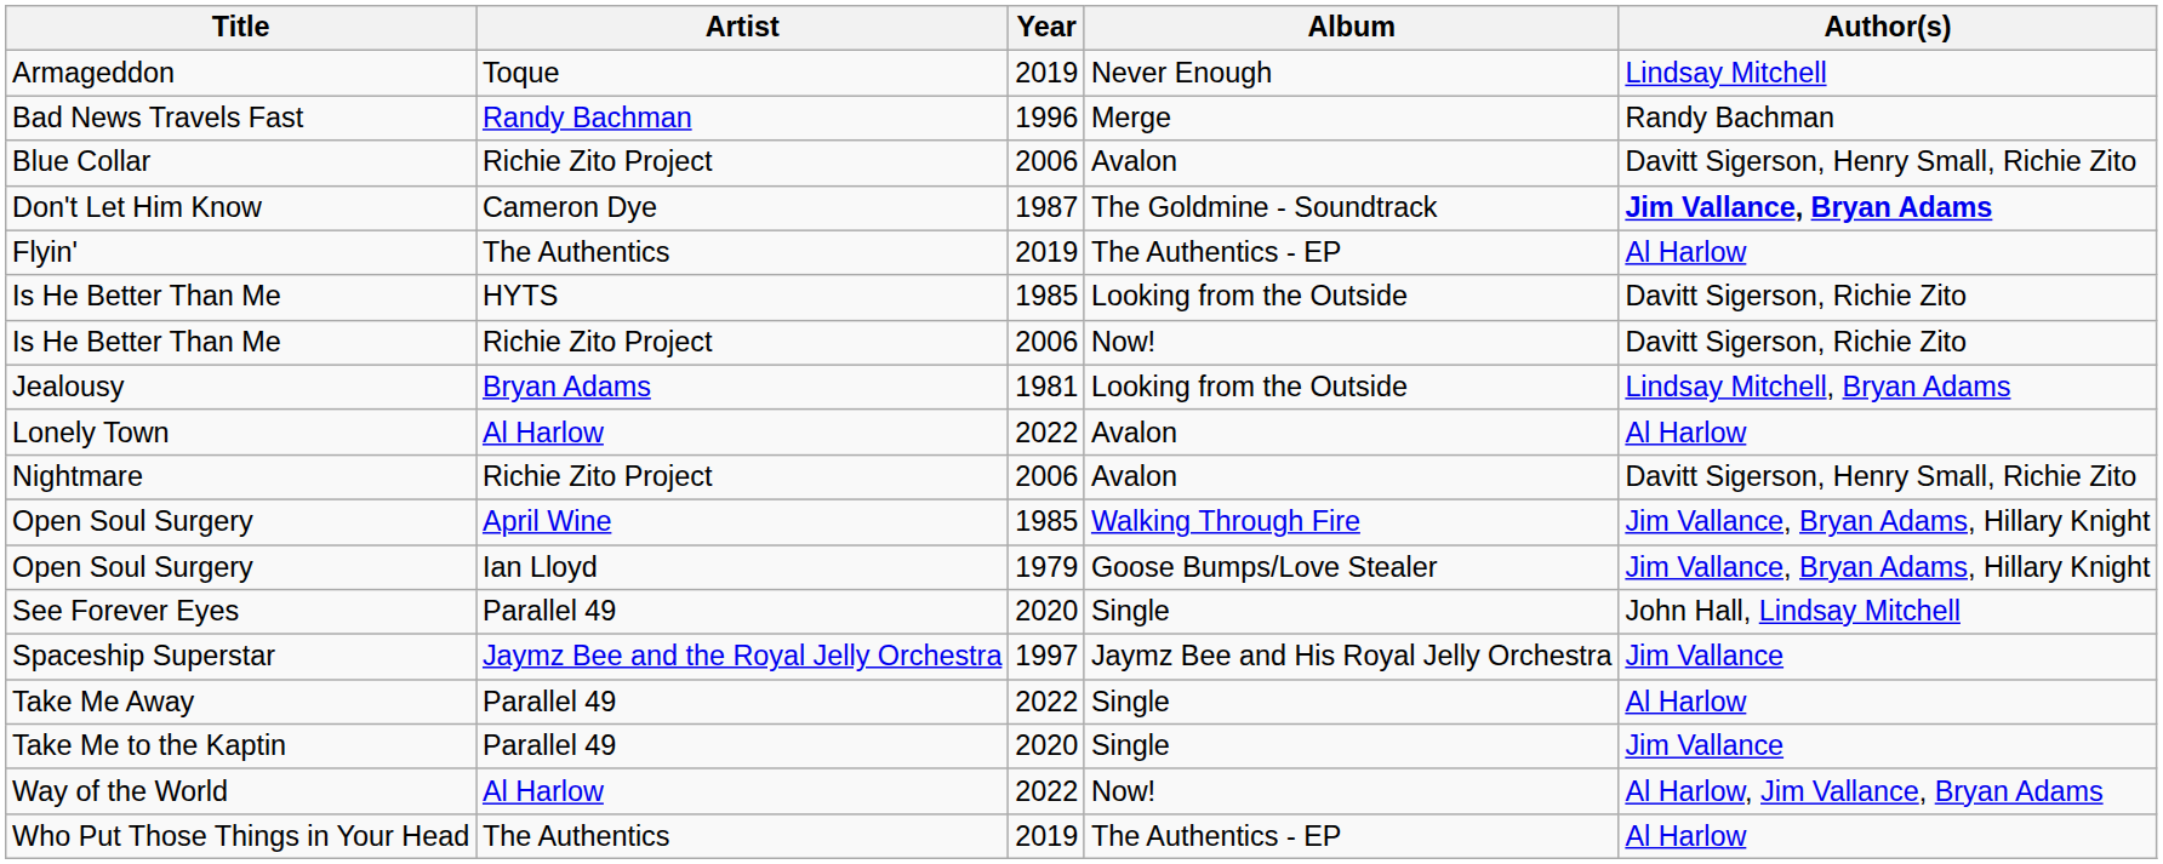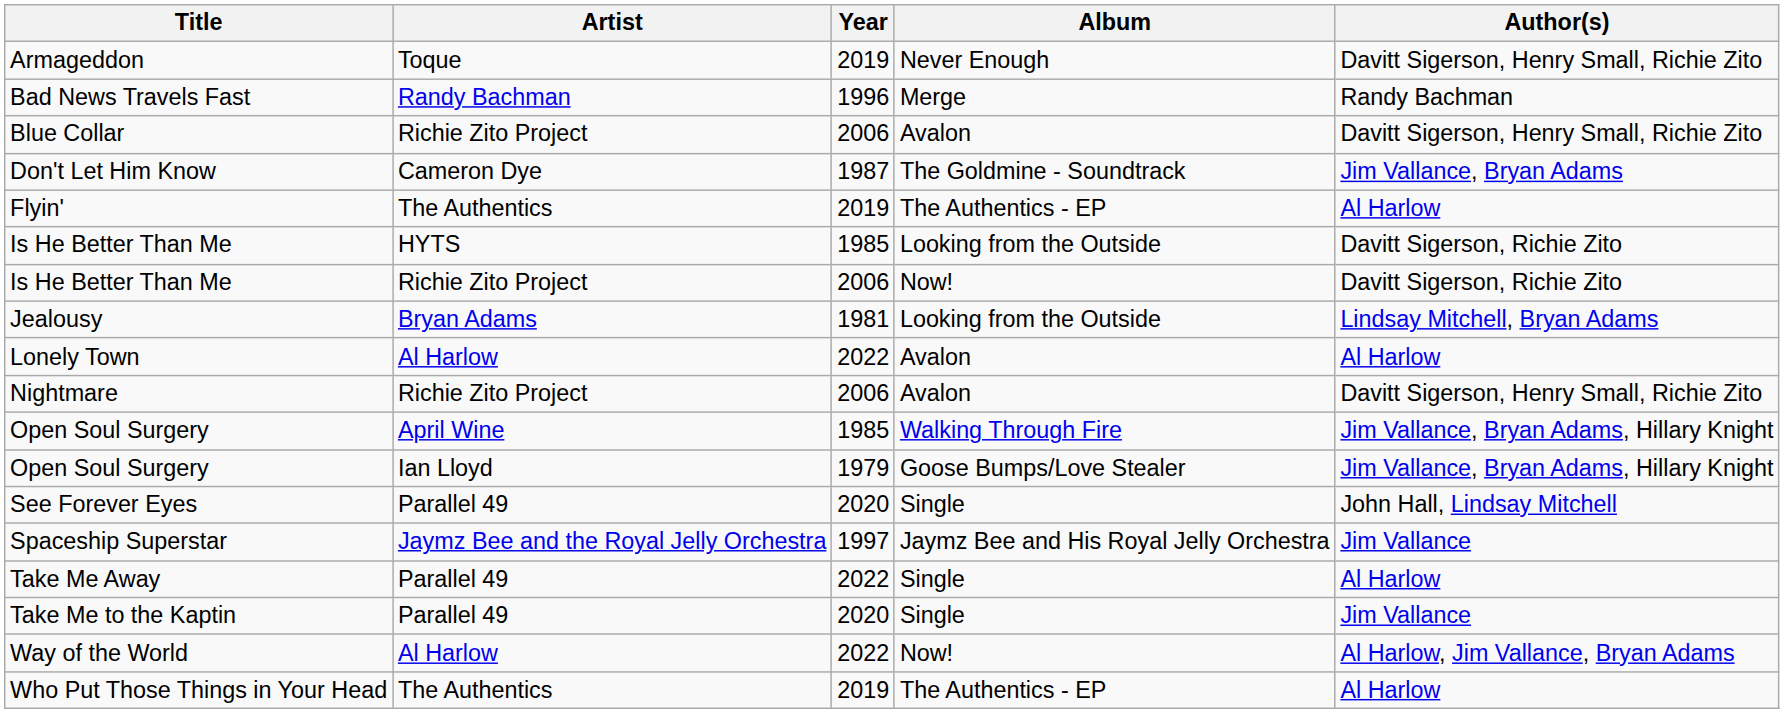Armageddon | Author(s): Lindsay Mitchell -> Davitt Sigerson, Henry Small, Richie Zito
Don't Let Him Know | Author(s): bold -> normal
